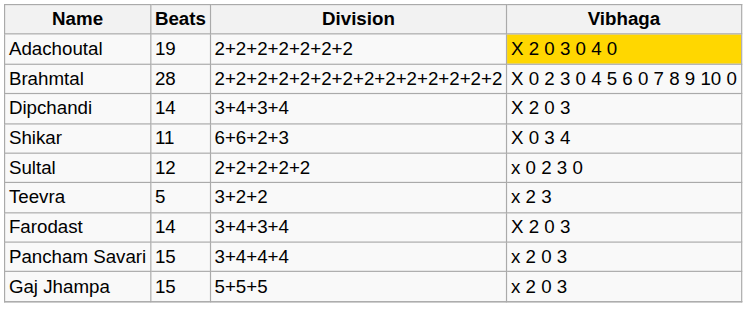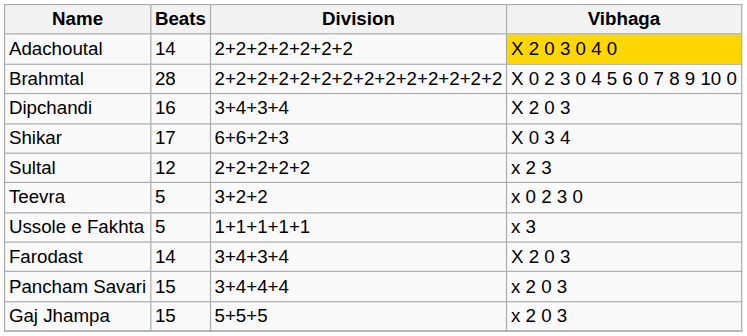Adachoutal | Beats: 19 -> 14
Dipchandi | Beats: 14 -> 16
Shikar | Beats: 11 -> 17
Sultal | Vibhaga: x 0 2 3 0 -> x 2 3
Teevra | Vibhaga: x 2 3 -> x 0 2 3 0
+ row: Ussole e Fakhta | 5 | 1+1+1+1+1 | x 3
